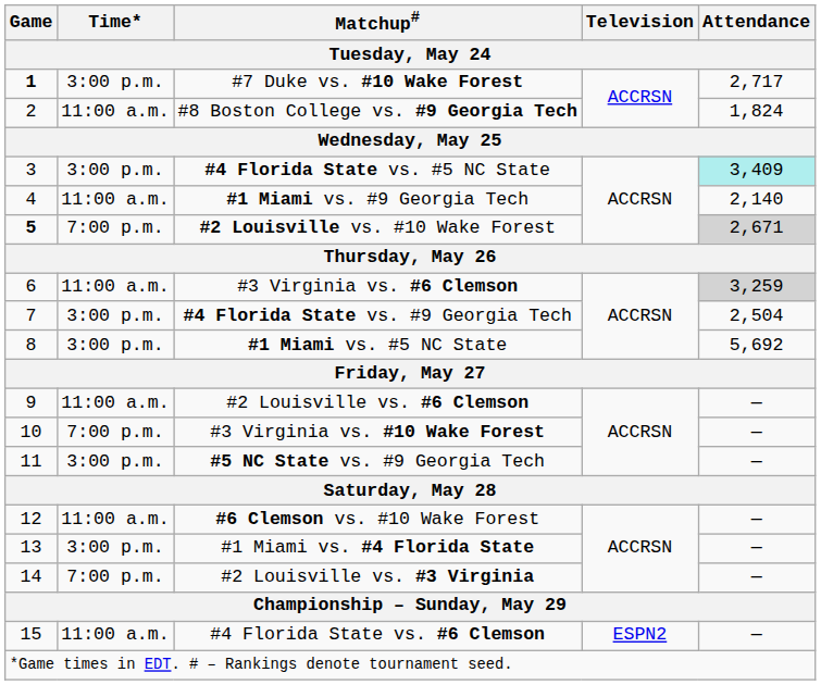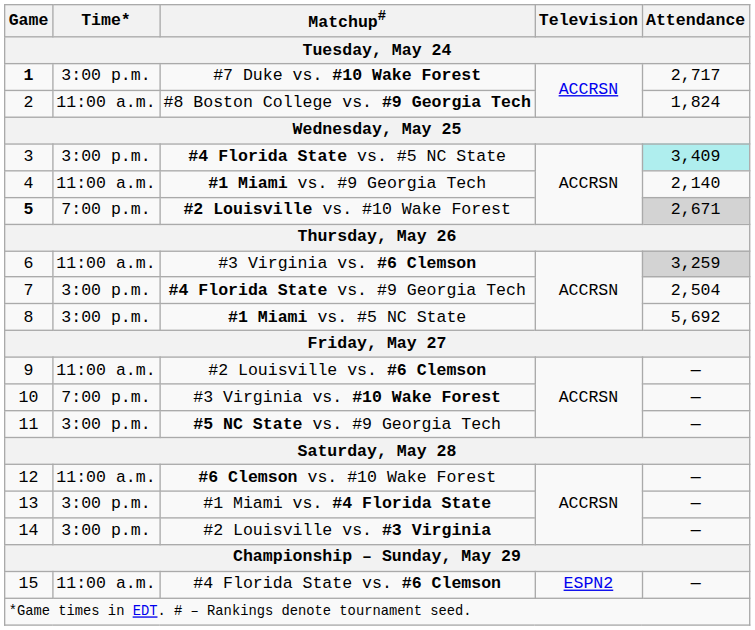#2 Louisville vs. #3 Virginia | Time*: 7:00 p.m. -> 3:00 p.m.
